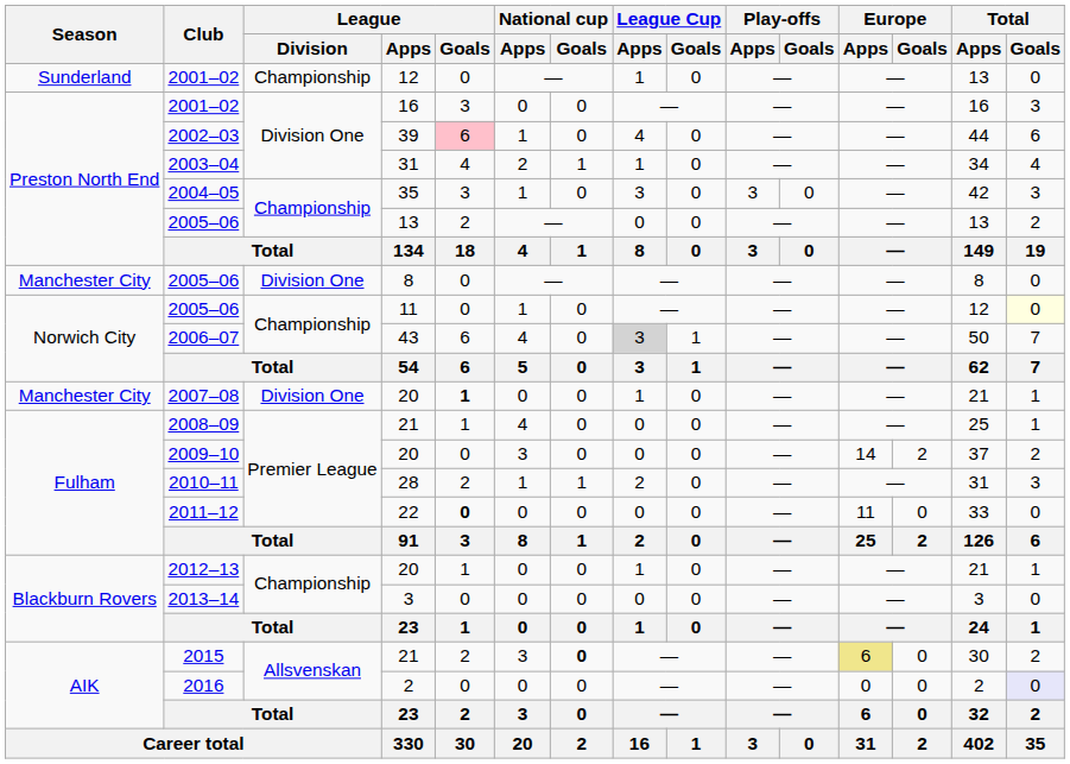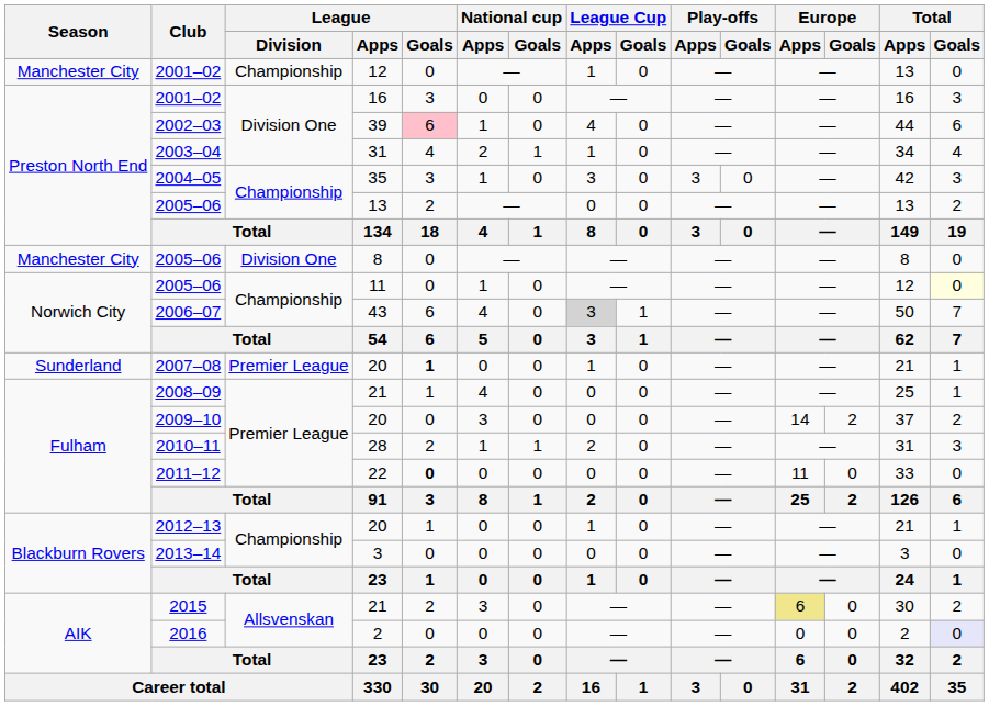2001–02 / 12 | Season: Sunderland -> Manchester City
2007–08 | Season: Manchester City -> Sunderland
2007–08 | League / Division: Division One -> Premier League
2015 | National cup / Goals: bold -> normal
